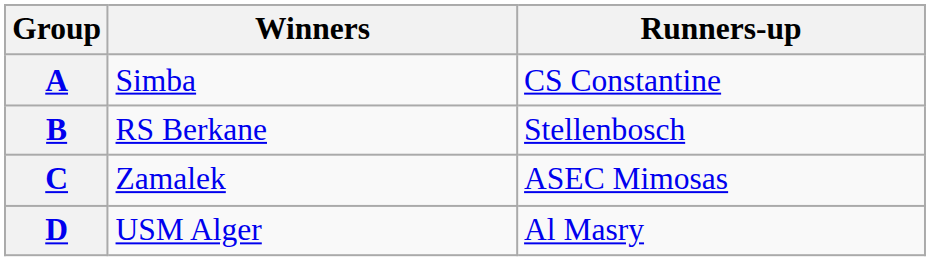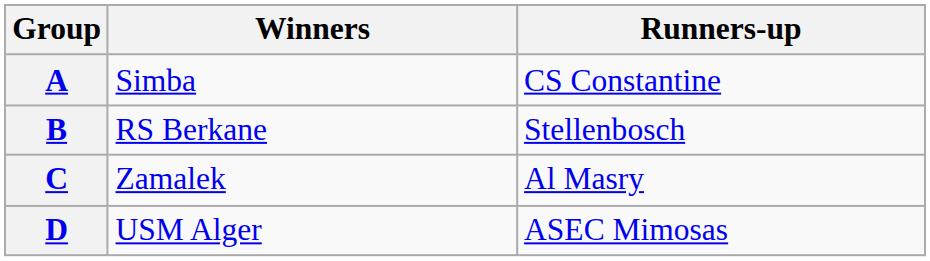C | Runners-up: ASEC Mimosas -> Al Masry
D | Runners-up: Al Masry -> ASEC Mimosas
